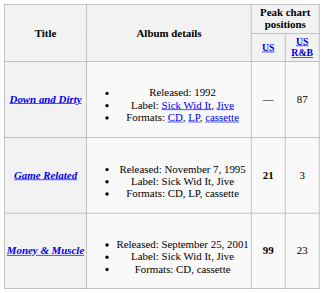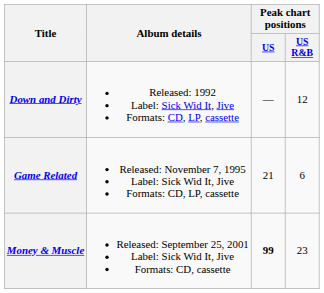Down and Dirty | Peak chart positions / US R&B: 87 -> 12
Game Related | Peak chart positions / US: bold -> normal
Game Related | Peak chart positions / US R&B: 3 -> 6
